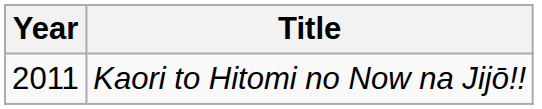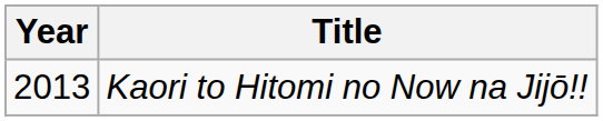Kaori to Hitomi no Now na Jijō!! | Year: 2011 -> 2013
